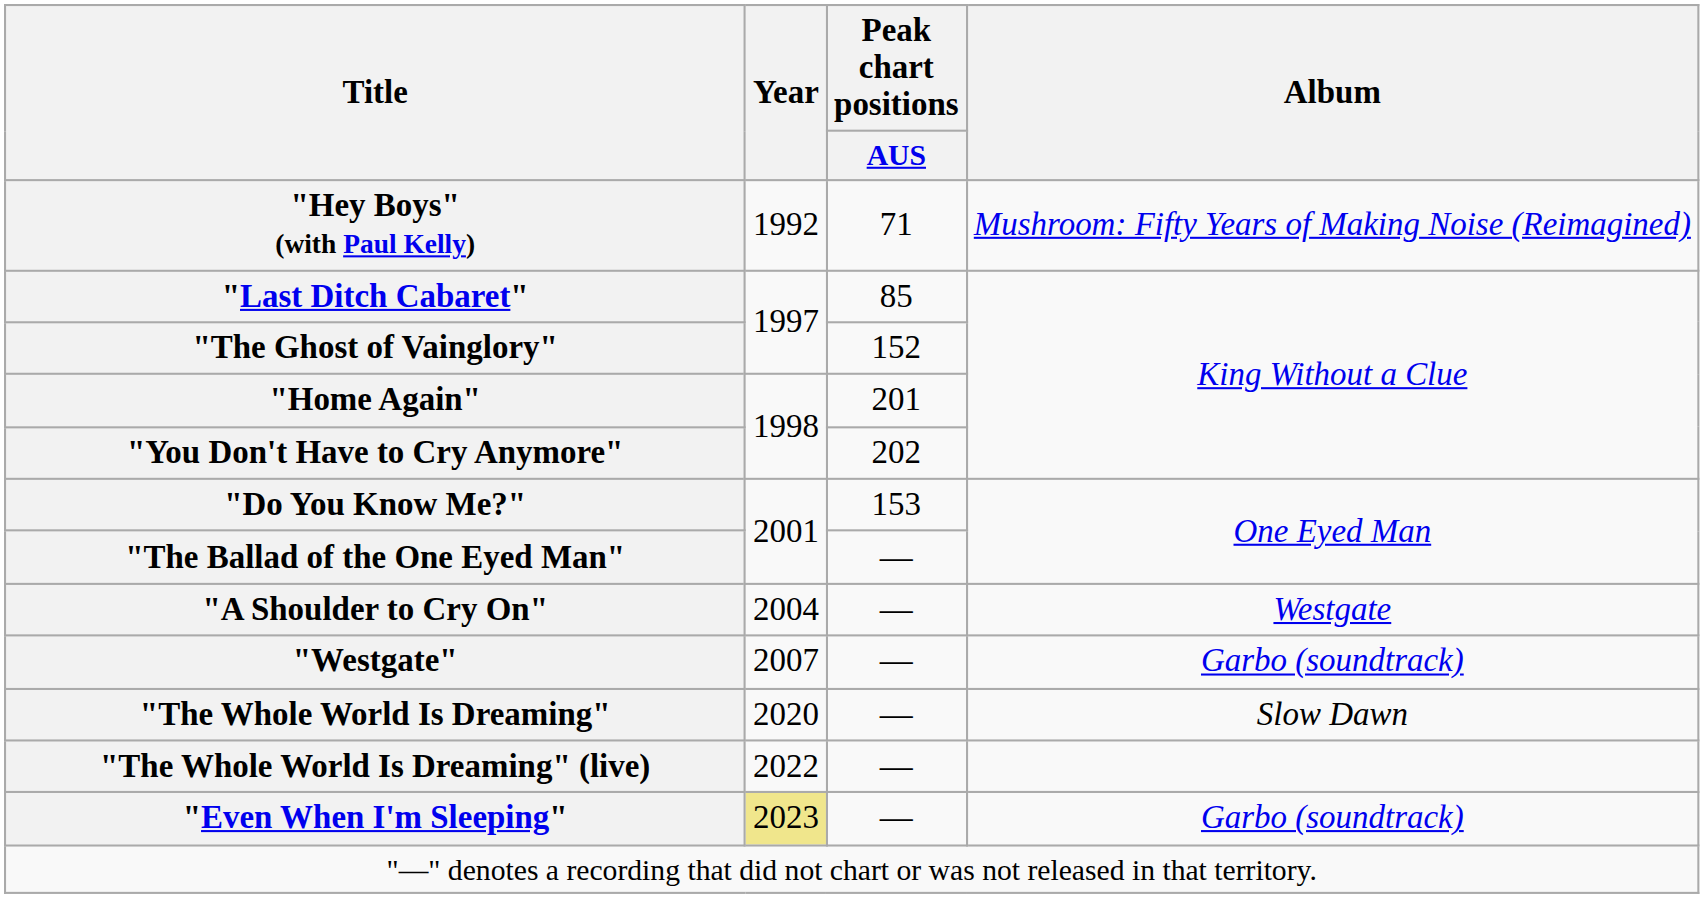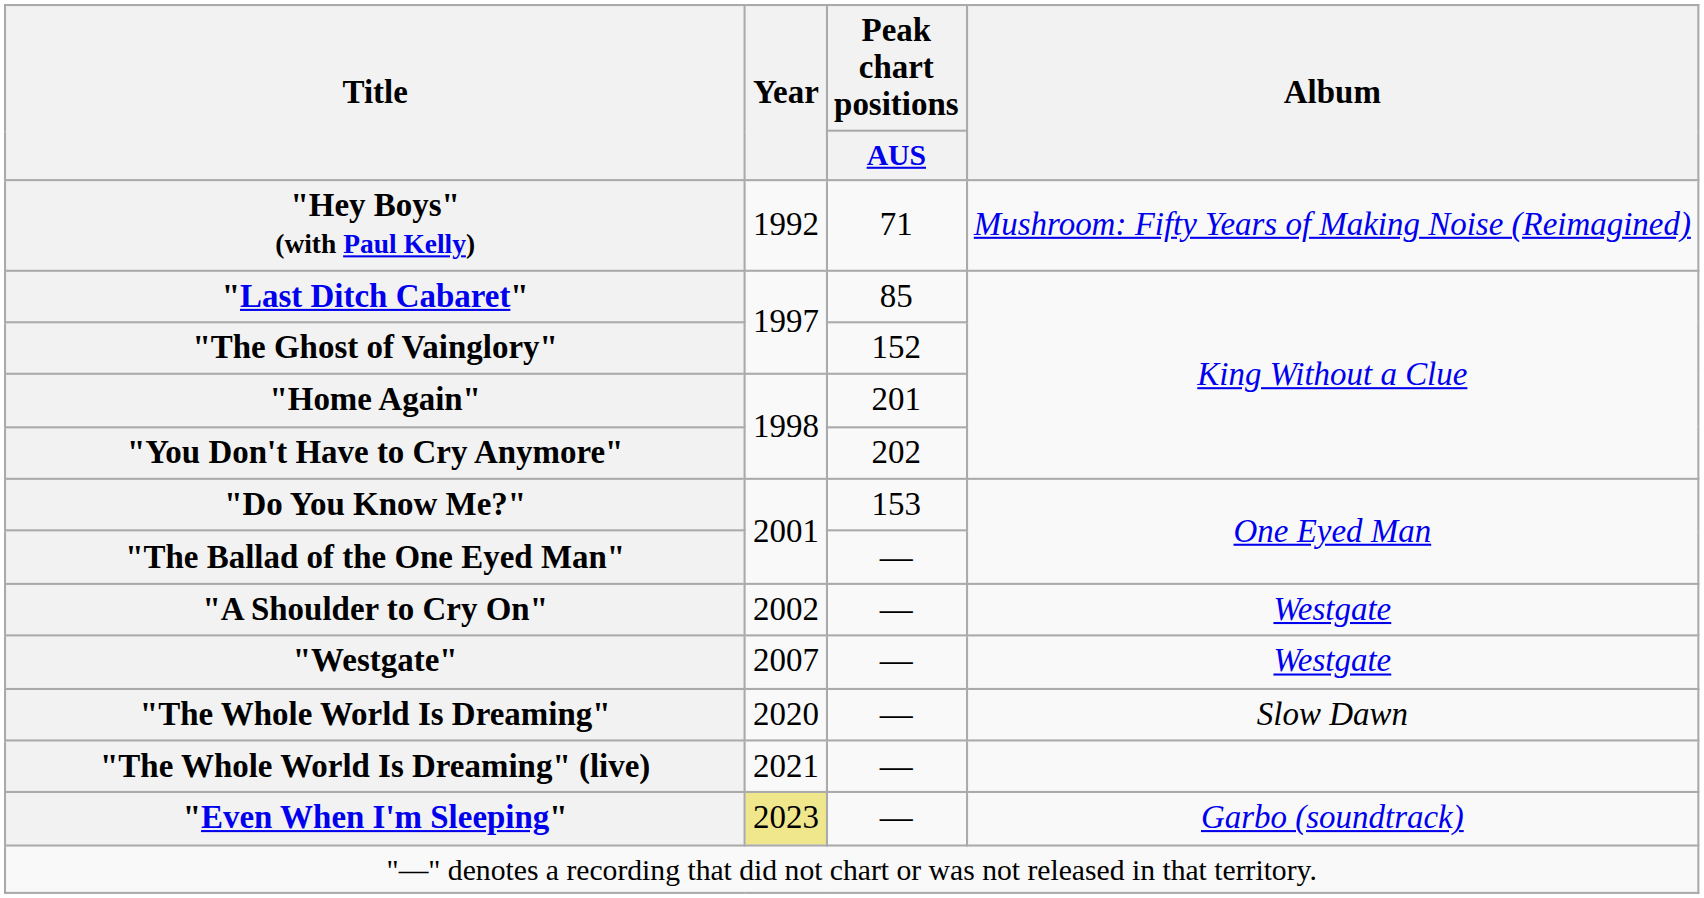"A Shoulder to Cry On" | Year: 2004 -> 2002
"Westgate" | Album: Garbo (soundtrack) -> Westgate
"The Whole World Is Dreaming" (live) | Year: 2022 -> 2021
